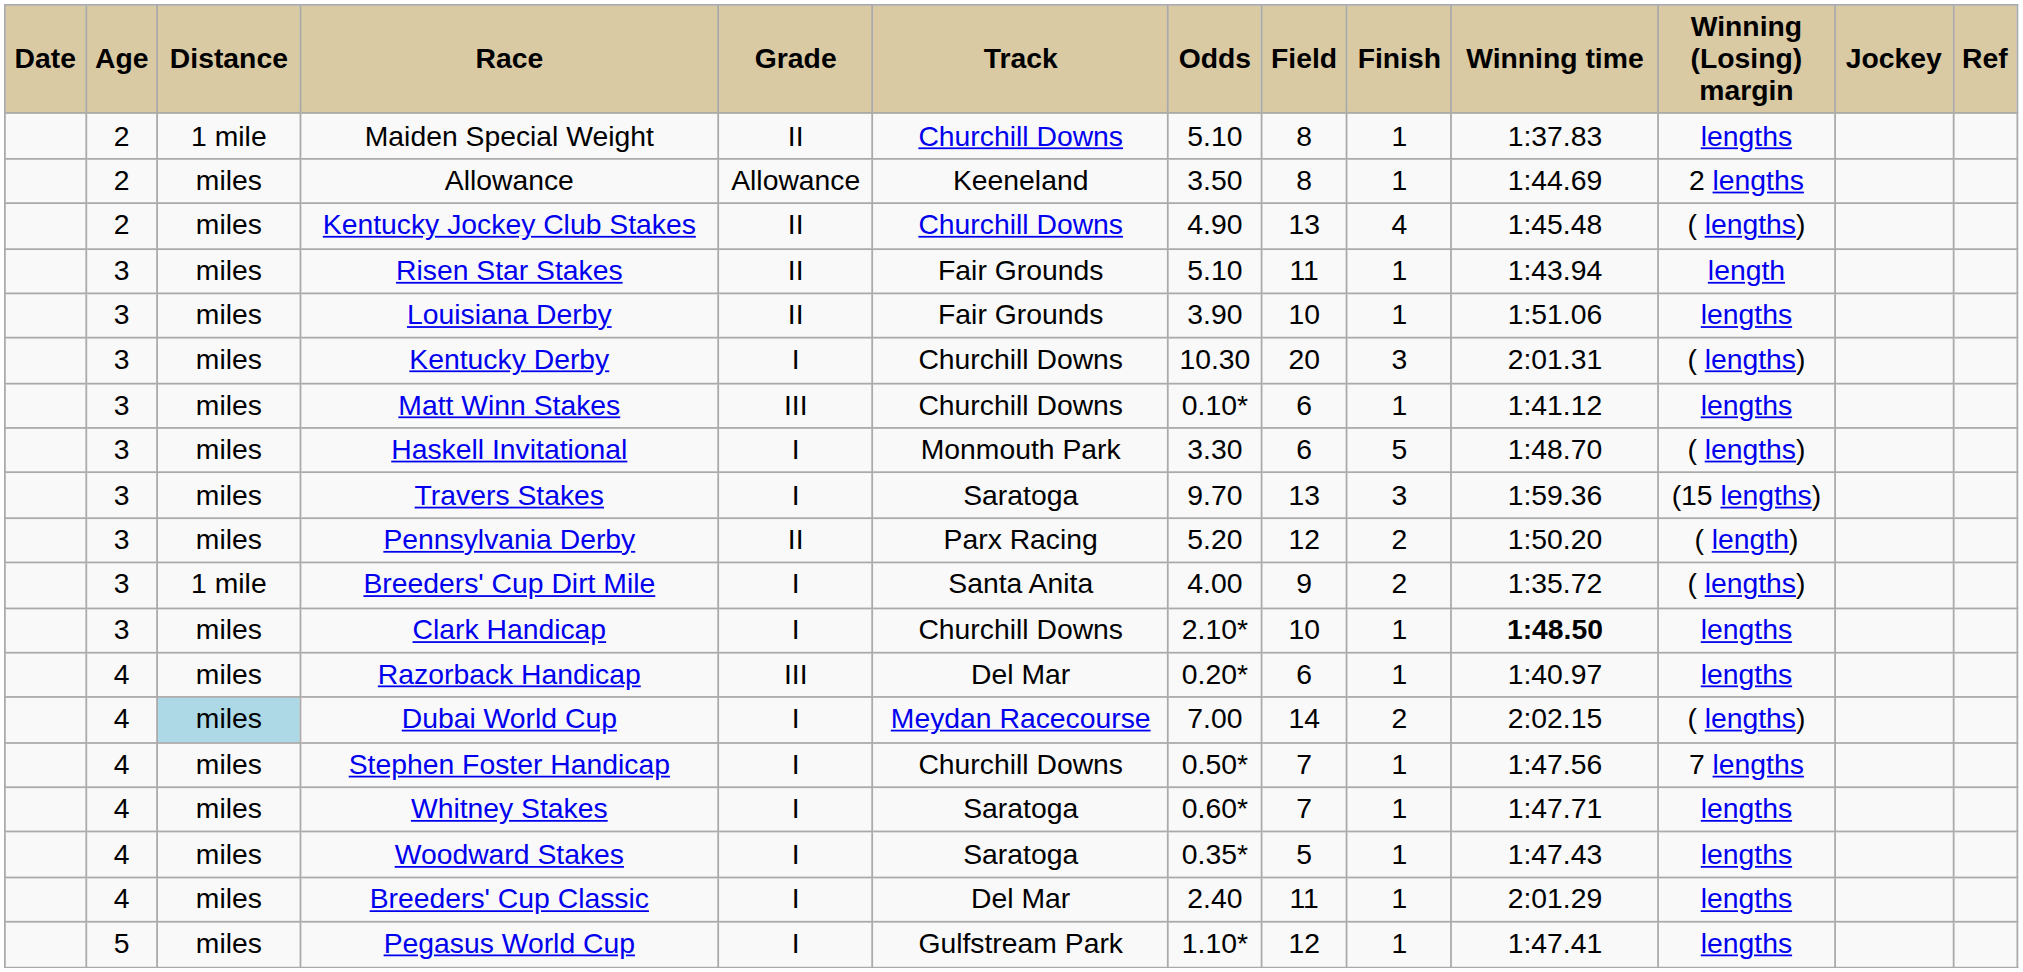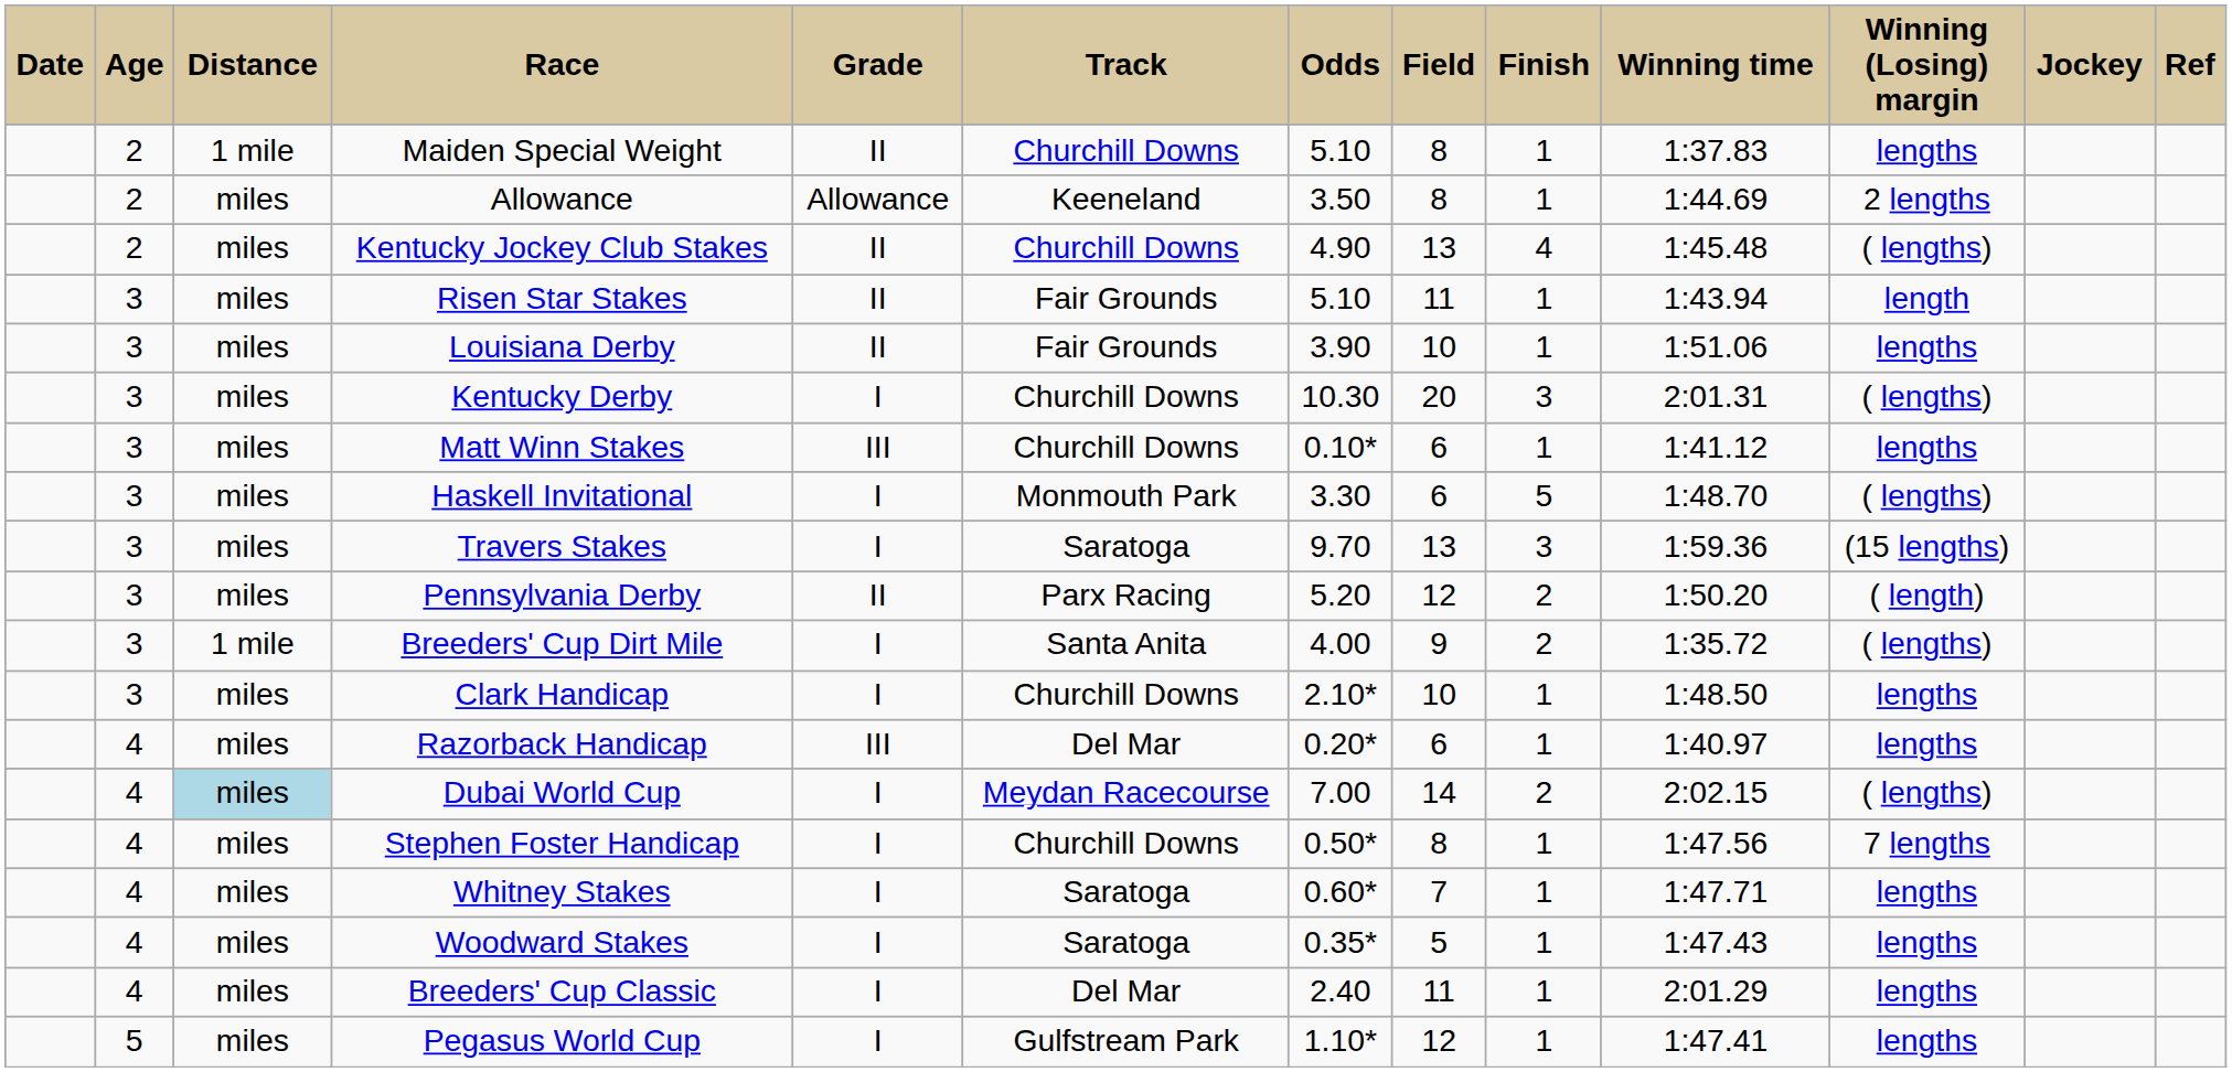Clark Handicap | Winning time: bold -> normal
Stephen Foster Handicap | Field: 7 -> 8
